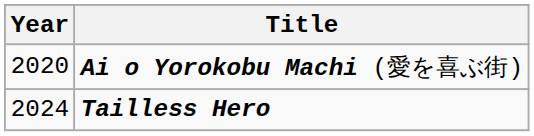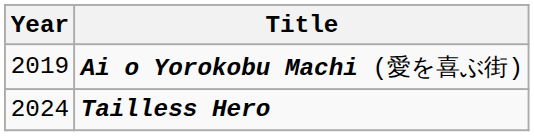Ai o Yorokobu Machi (愛を喜ぶ街) | Year: 2020 -> 2019
